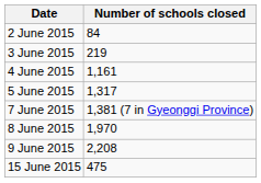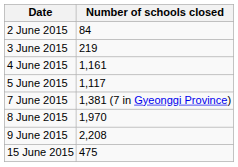5 June 2015 | Number of schools closed: 1,317 -> 1,117
